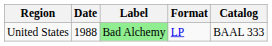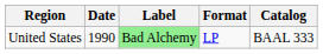United States | Date: 1988 -> 1990
